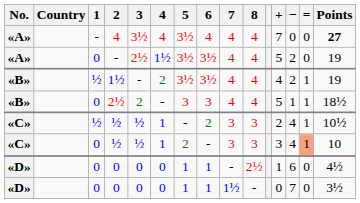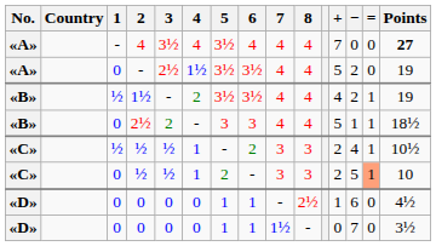0 / ½ | +: 3 -> 2
0 / ½ | −: 4 -> 5
